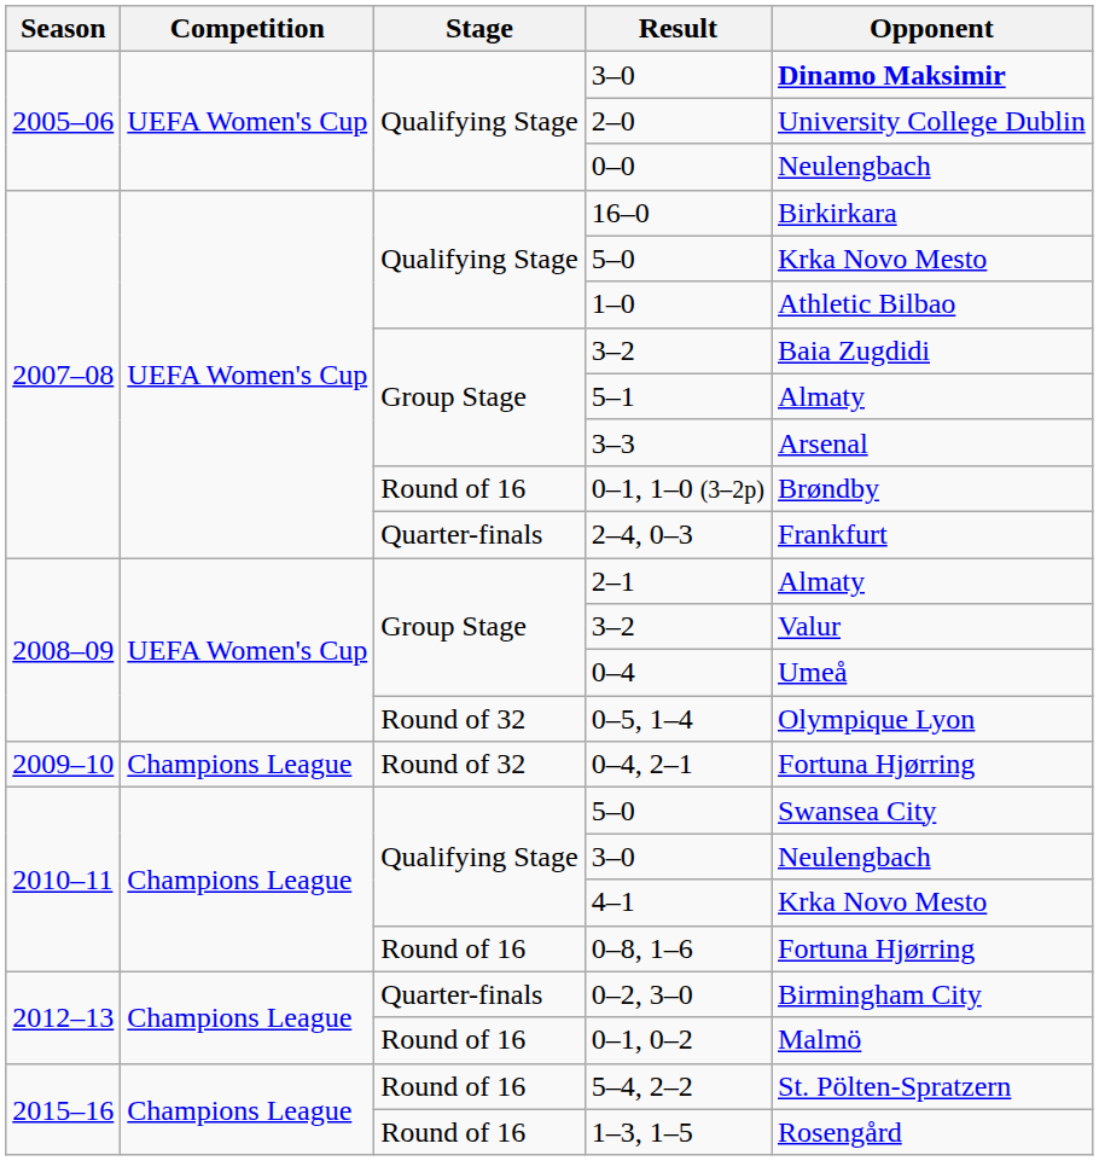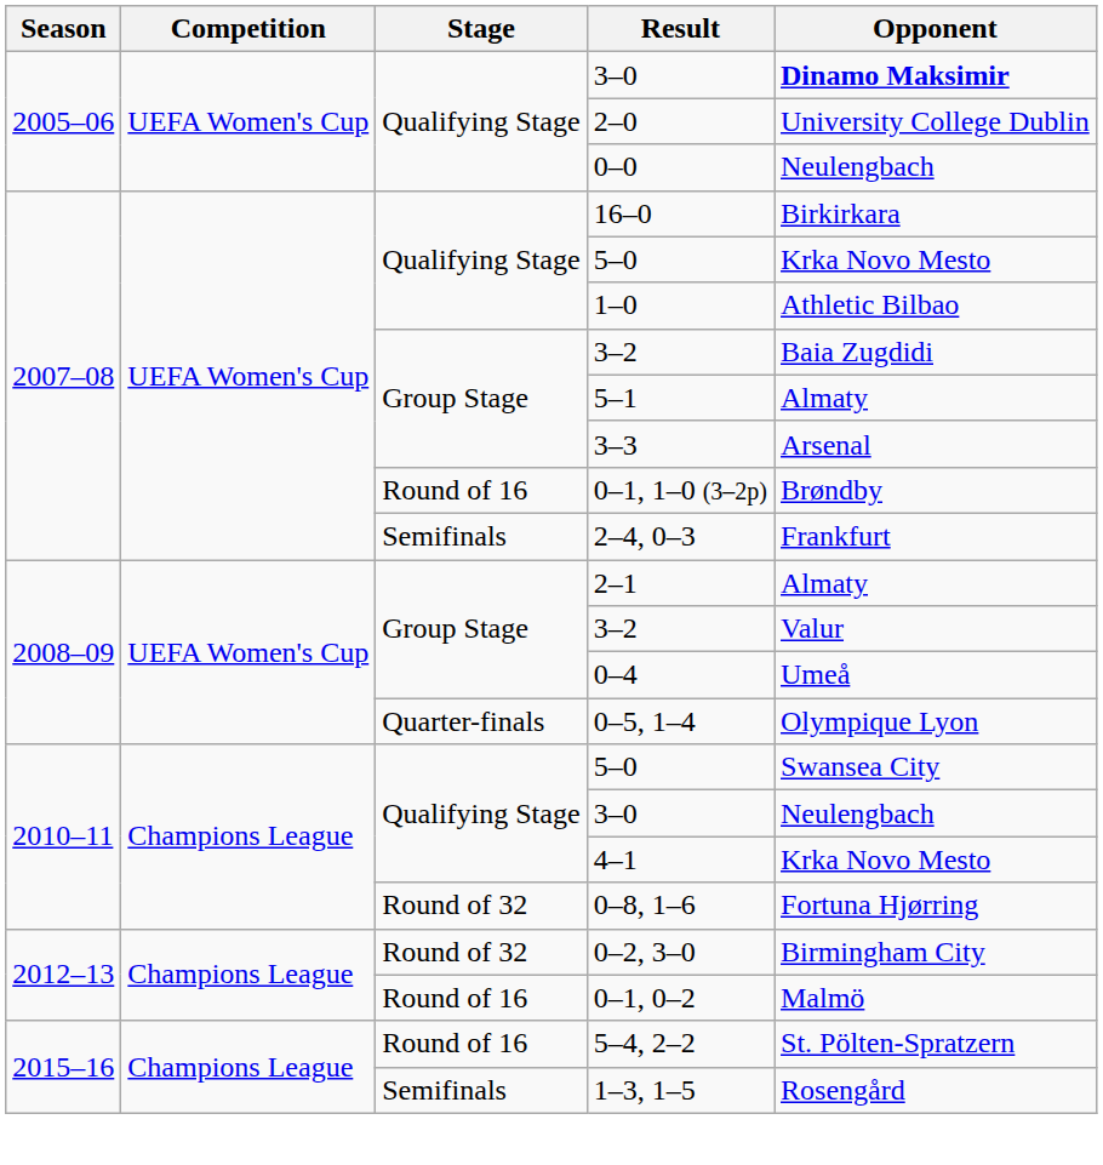2–4, 0–3 | Stage: Quarter-finals -> Semifinals
0–5, 1–4 | Stage: Round of 32 -> Quarter-finals
- row: 2009–10 | Champions League | Round of 32 | 0–4, 2–1 | Fortuna Hjørring
0–8, 1–6 | Stage: Round of 16 -> Round of 32
0–2, 3–0 | Stage: Quarter-finals -> Round of 32
1–3, 1–5 | Stage: Round of 16 -> Semifinals
